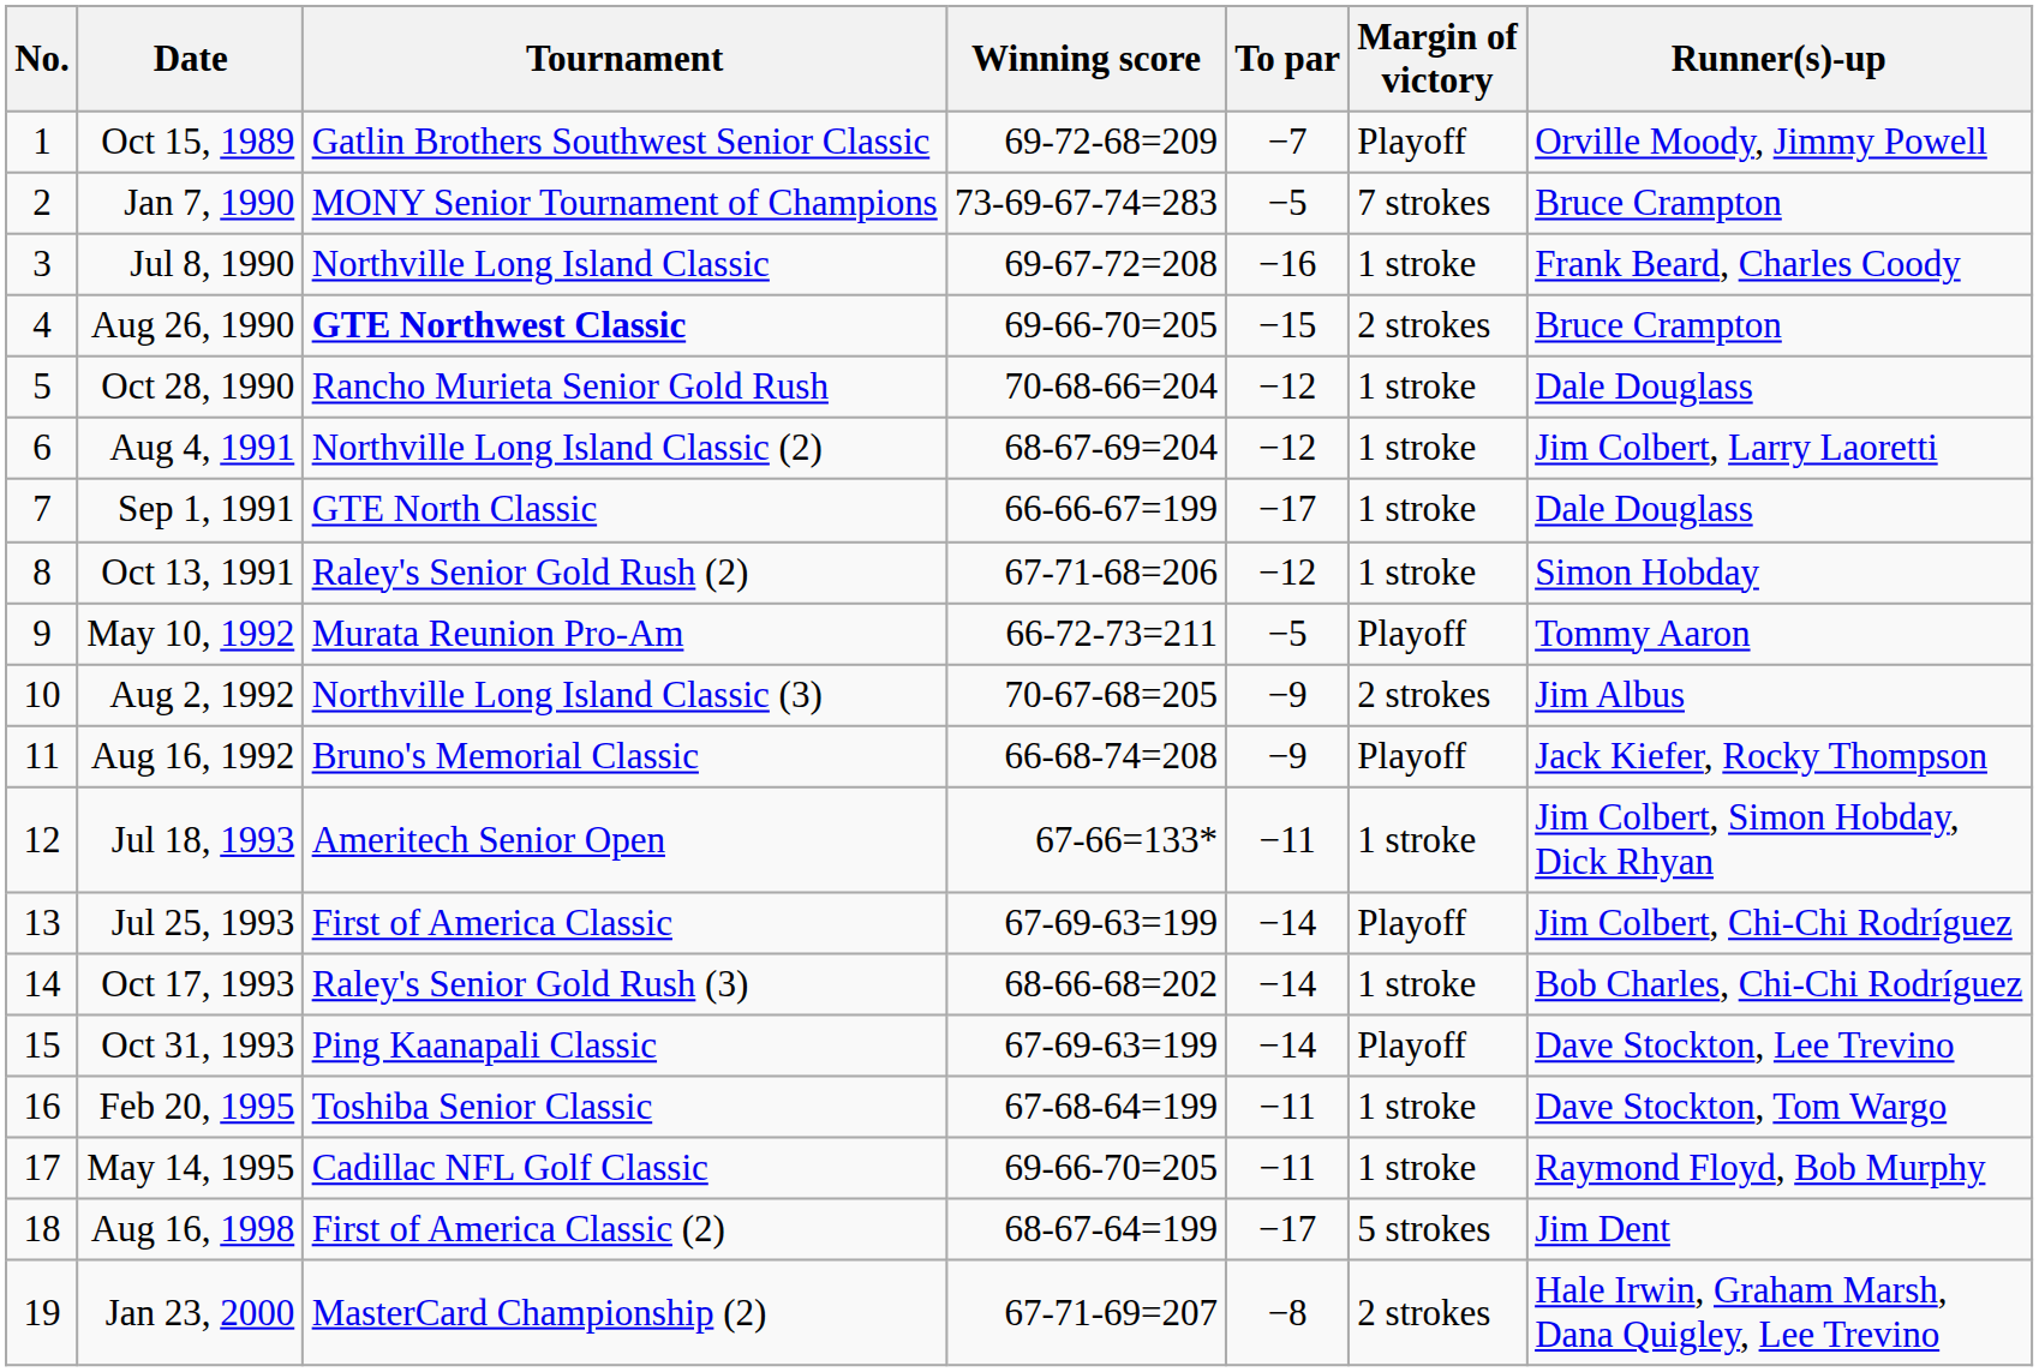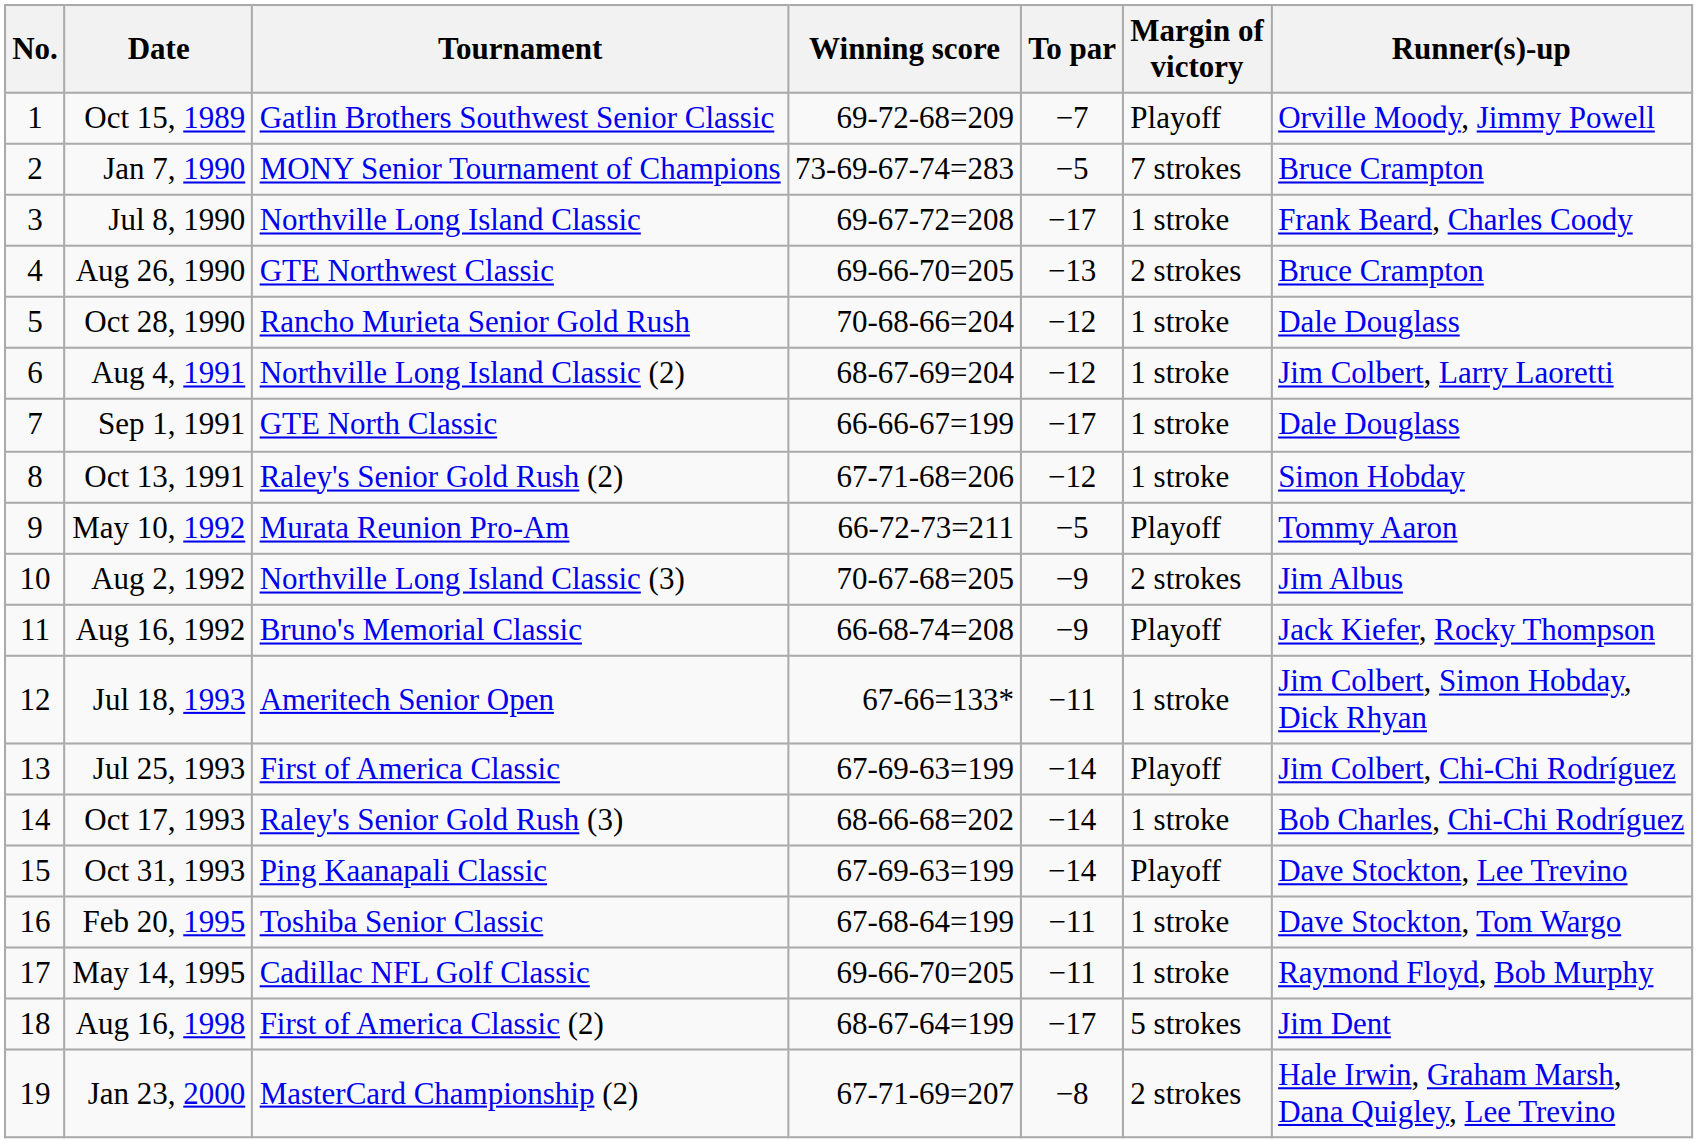Jul 8, 1990 | To par: −16 -> −17
Aug 26, 1990 | Tournament: bold -> normal
Aug 26, 1990 | To par: −15 -> −13
